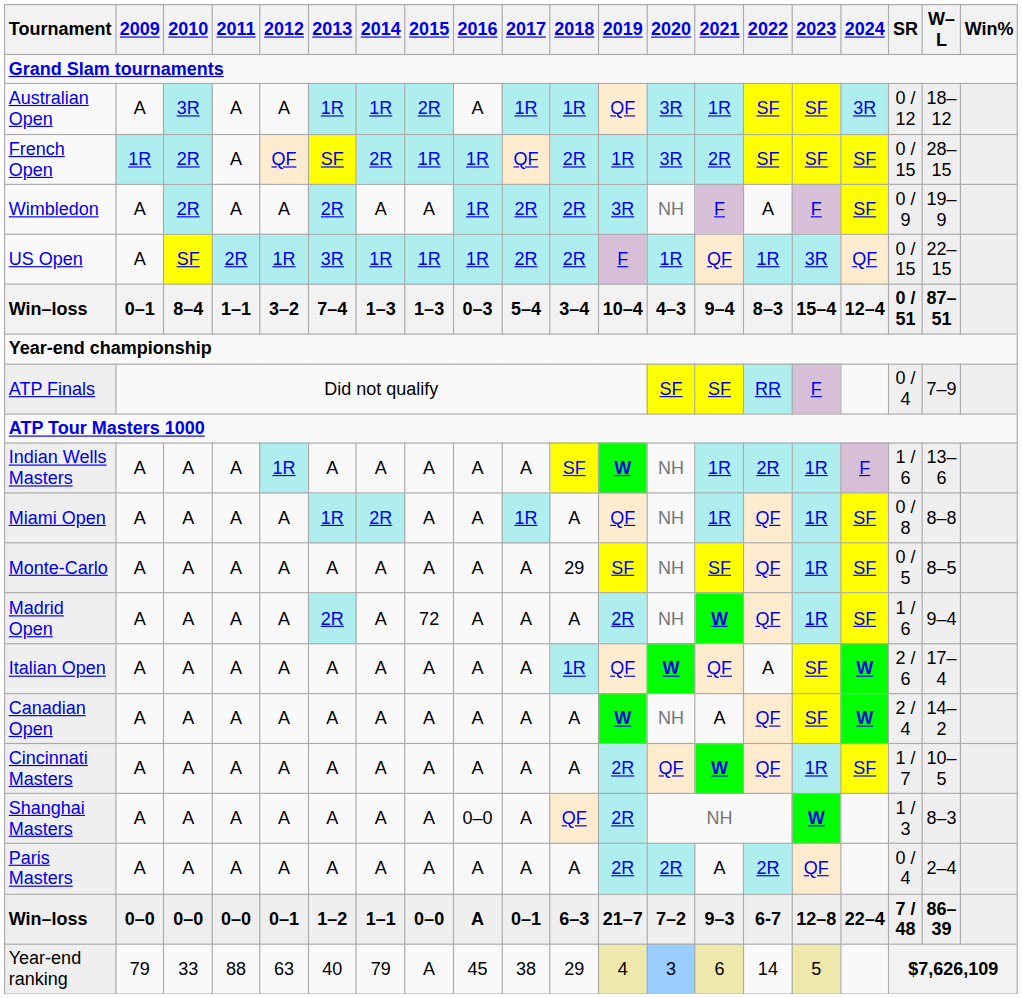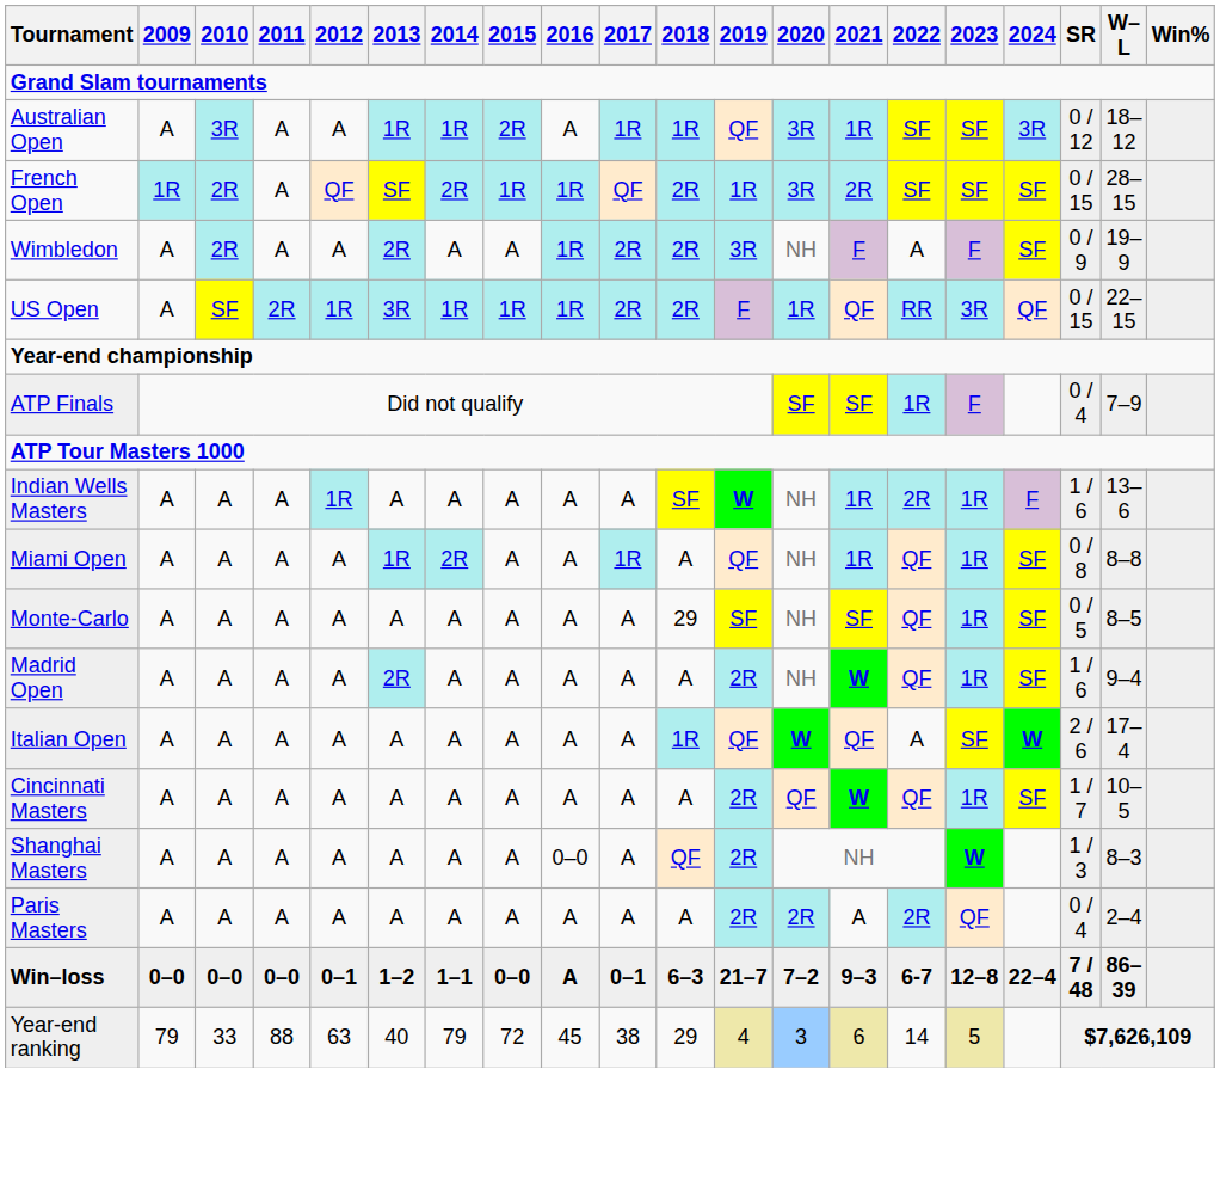US Open | 2022: 1R -> RR
- row: Win–loss | 0–1 | 8–4 | 1–1 | 3–2 | 7–4 | 1–3 | 1–3 | 0–3 | 5–4 | 3–4 | 10–4 | 4–3 | 9–4 | 8–3 | 15–4 | 12–4 | 0 / 51 | 87–51
ATP Finals | 2022: RR -> 1R
Madrid Open | 2015: 72 -> A
- row: Canadian Open | A | A | A | A | A | A | A | A | A | A | W | NH | A | QF | SF | W | 2 / 4 | 14–2
Year-end ranking | 2015: A -> 72
